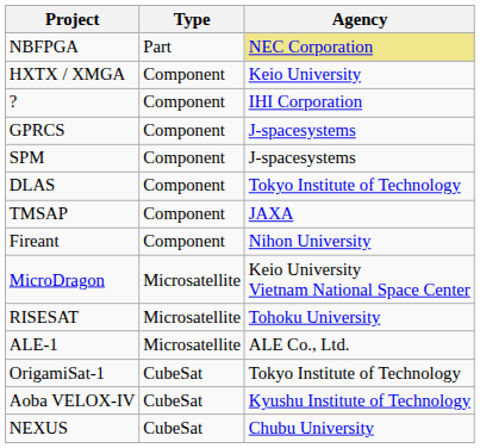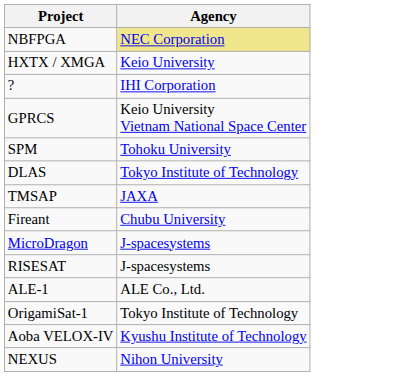- column: Type | Part | Component | Component | Component | Component | Component | Component | Component | Microsatellite | Microsatellite | Microsatellite | CubeSat | CubeSat | CubeSat
GPRCS | Agency: J-spacesystems -> Keio University Vietnam National Space Center
SPM | Agency: J-spacesystems -> Tohoku University
Fireant | Agency: Nihon University -> Chubu University
MicroDragon | Agency: Keio University Vietnam National Space Center -> J-spacesystems
RISESAT | Agency: Tohoku University -> J-spacesystems
NEXUS | Agency: Chubu University -> Nihon University
